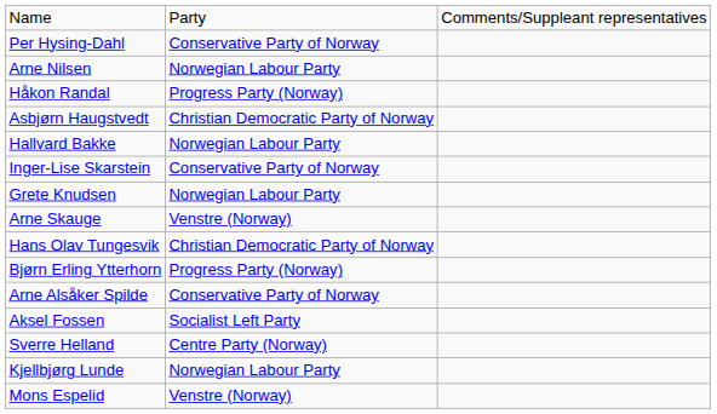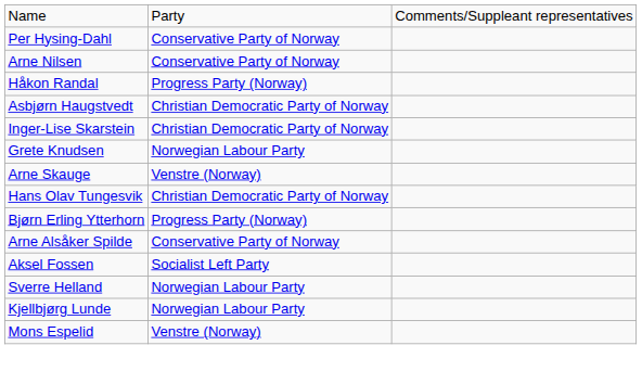Arne Nilsen | column 2: Norwegian Labour Party -> Conservative Party of Norway
- row: Hallvard Bakke | Norwegian Labour Party
Inger-Lise Skarstein | column 2: Conservative Party of Norway -> Christian Democratic Party of Norway
Sverre Helland | column 2: Centre Party (Norway) -> Norwegian Labour Party
